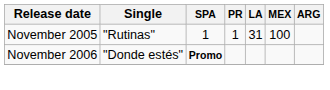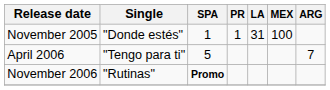November 2005 | Single: "Rutinas" -> "Donde estés"
+ row: April 2006 | "Tengo para ti" | 5 | 7
November 2006 | Single: "Donde estés" -> "Rutinas"
